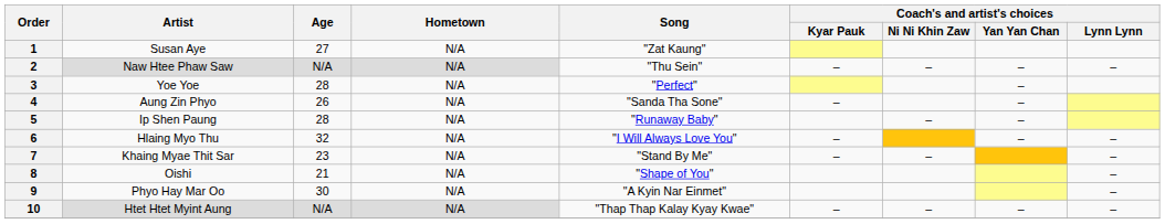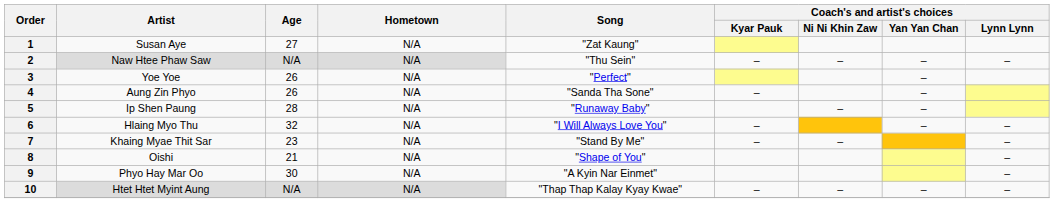3 | Age: 28 -> 26
